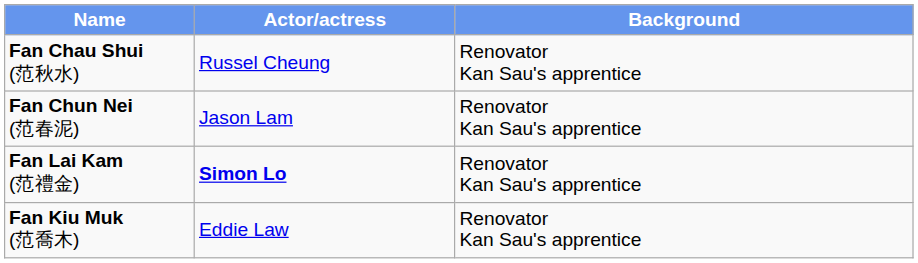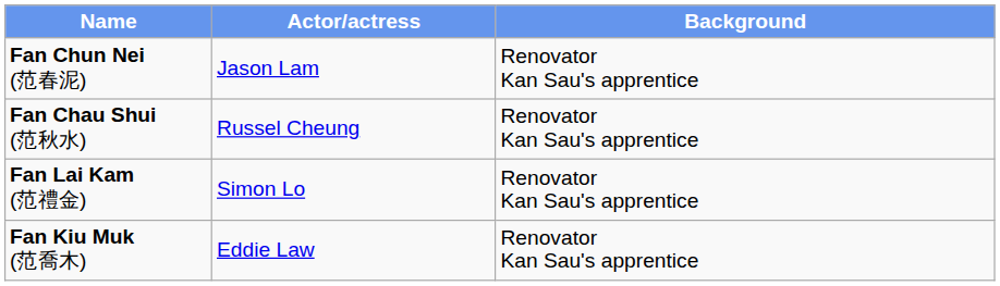rows swapped: Fan Chau Shui (范秋水) <-> Fan Chun Nei (范春泥)
Fan Lai Kam (范禮金) | Actor/actress: bold -> normal
